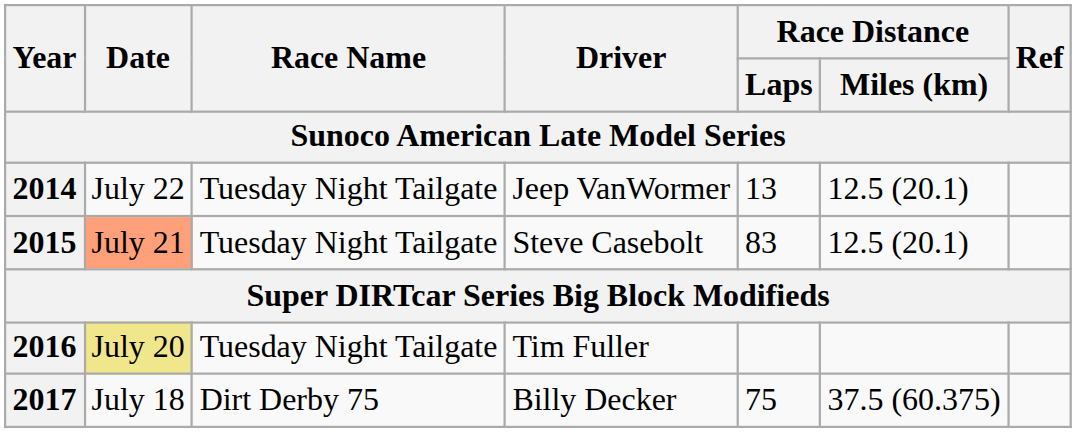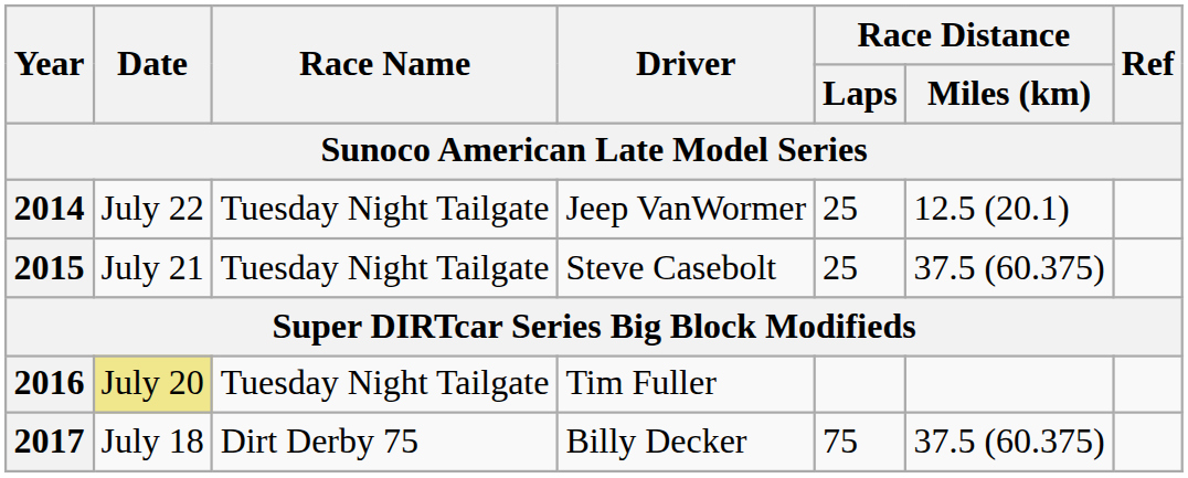2014 | Race Distance / Laps: 13 -> 25
2015 | Date: lightsalmon background -> no background
2015 | Race Distance / Laps: 83 -> 25
2015 | Race Distance / Miles (km): 12.5 (20.1) -> 37.5 (60.375)
